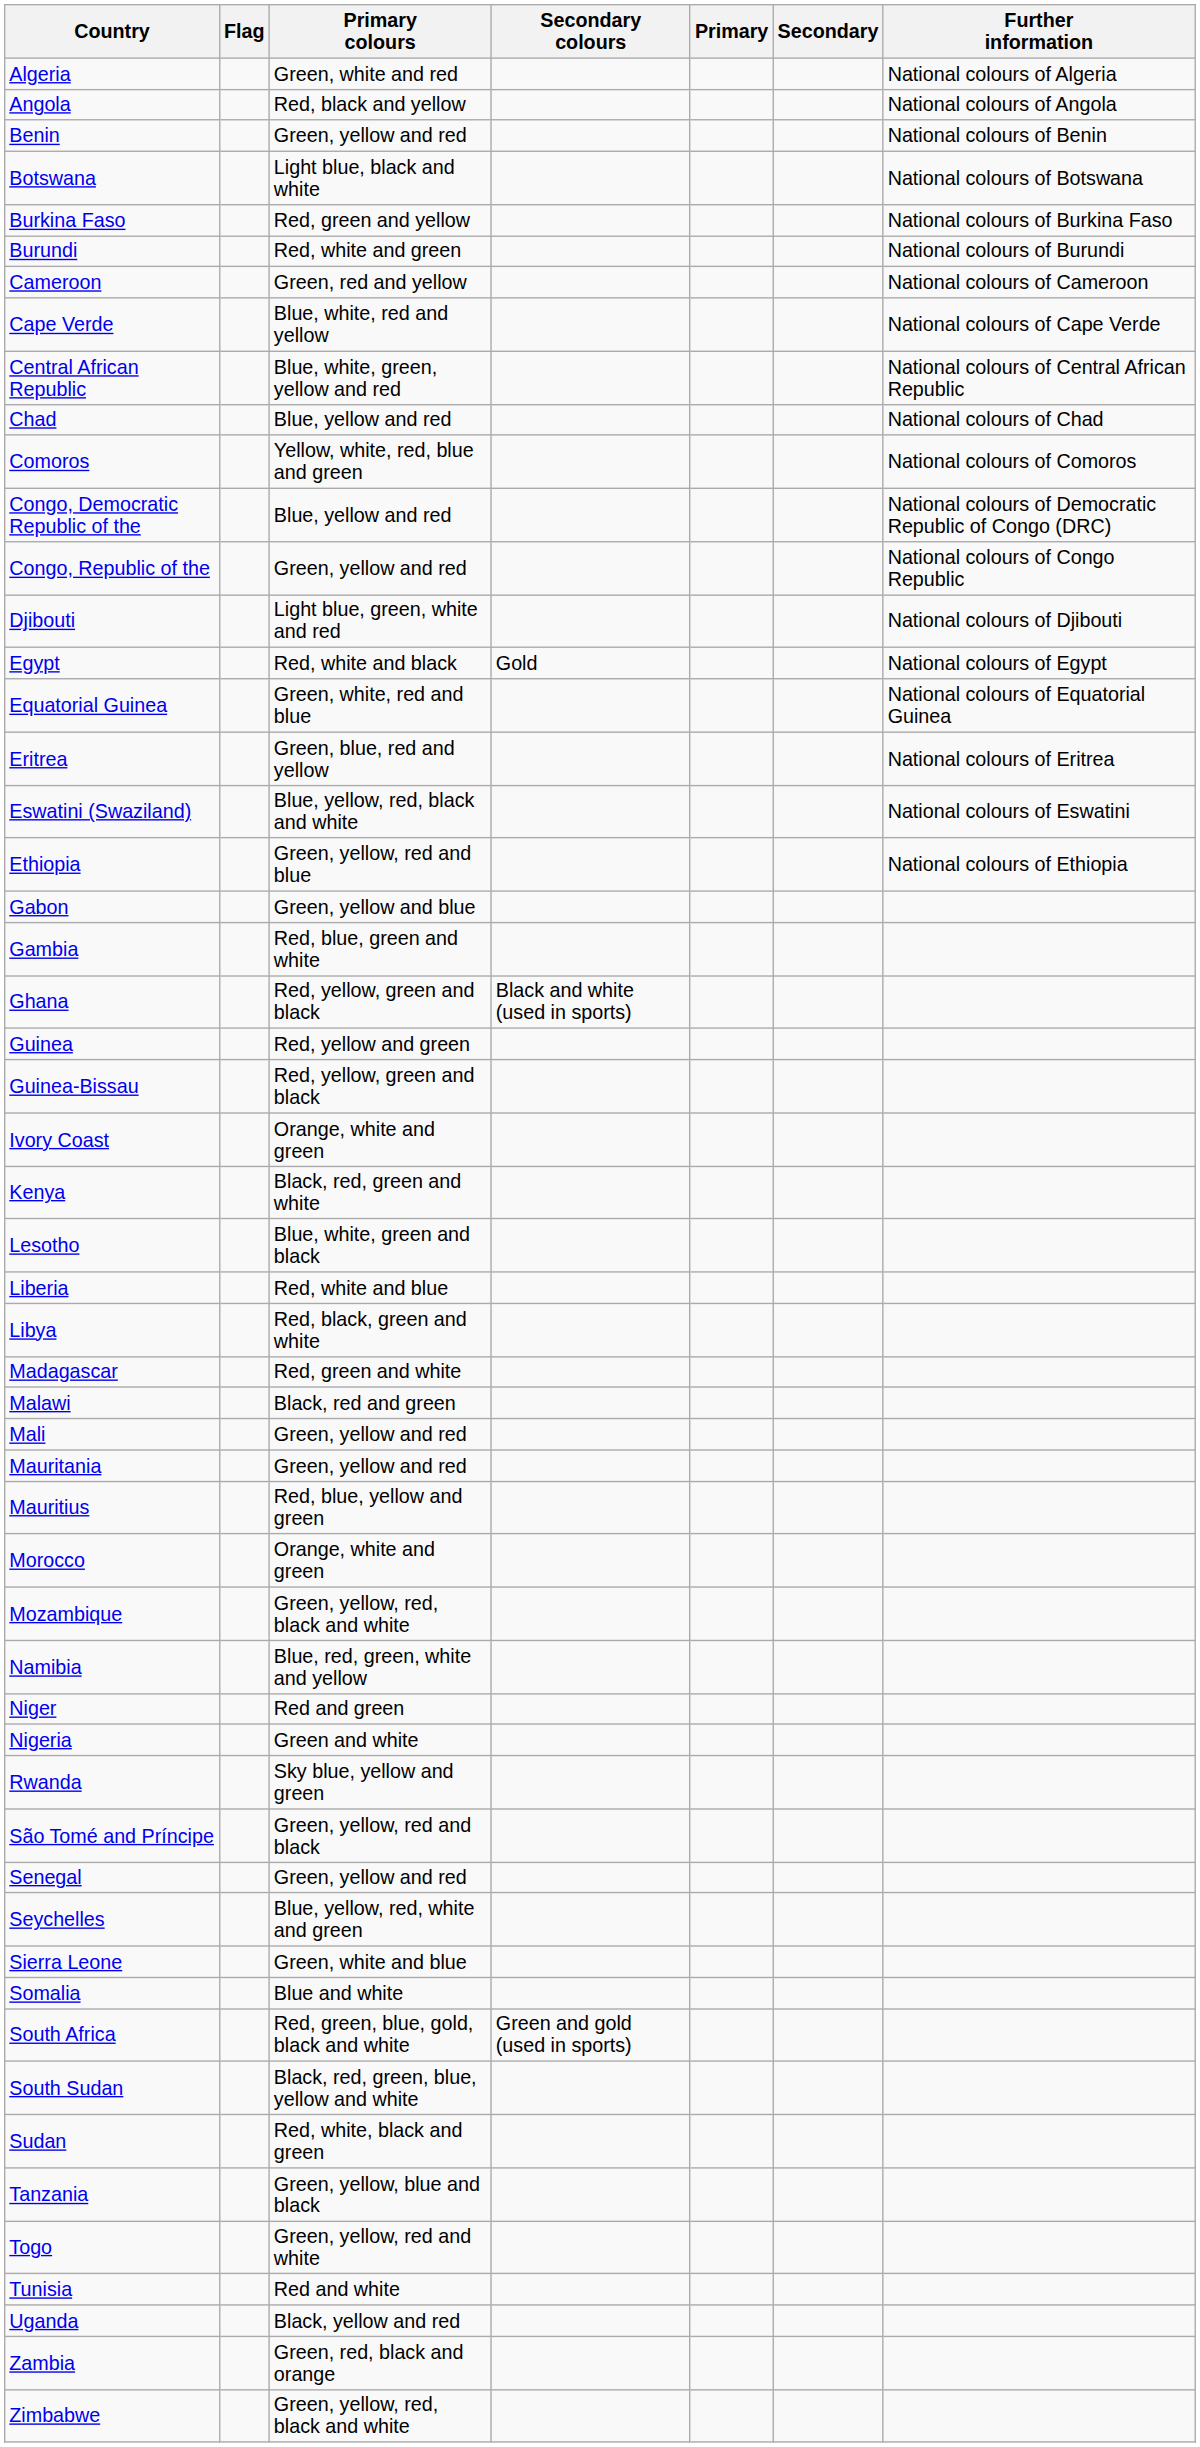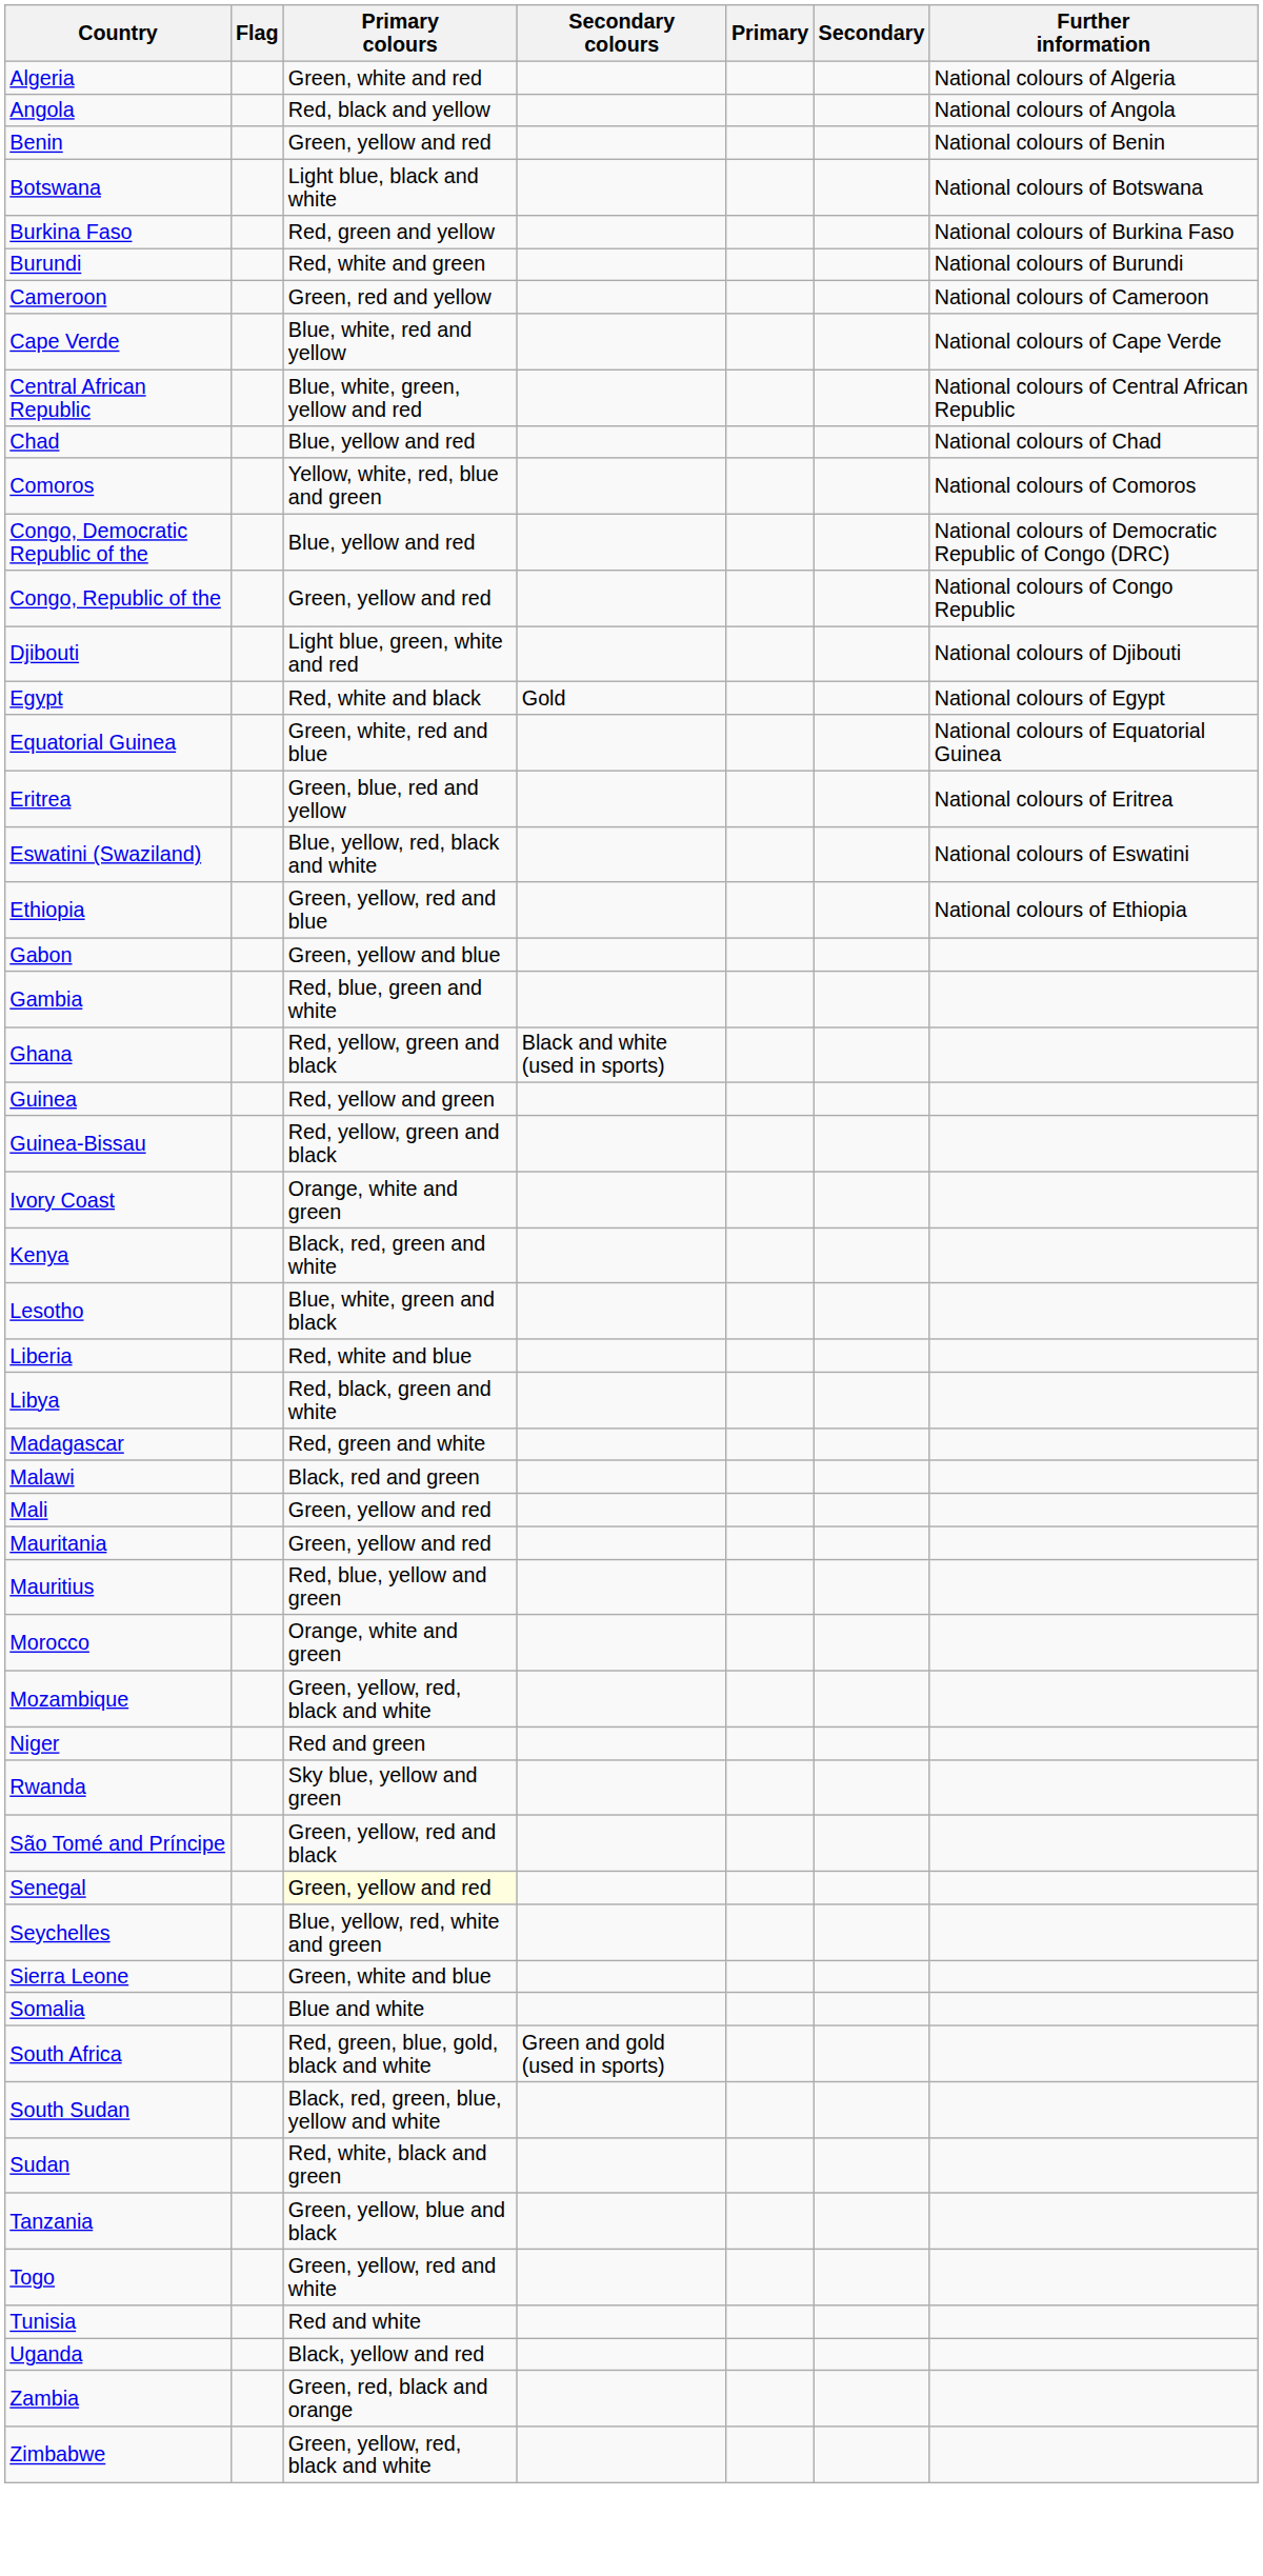- row: Namibia | Blue, red, green, white and yellow
- row: Nigeria | Green and white
Senegal | Primary colours: no background -> lightyellow background
